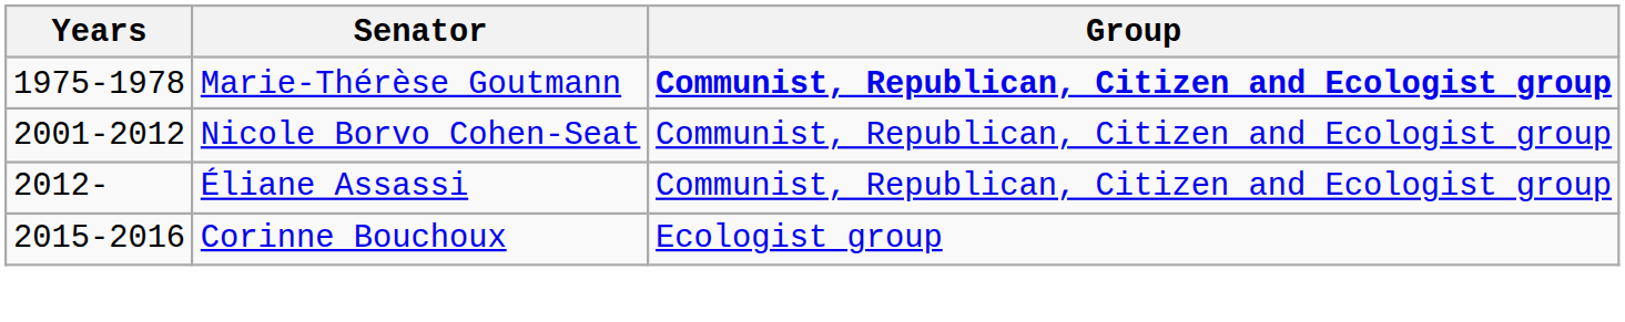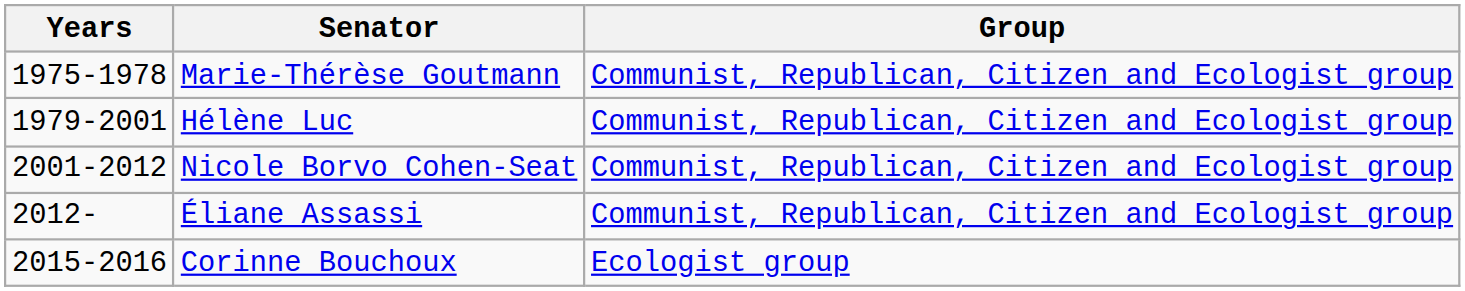Marie-Thérèse Goutmann | Group: bold -> normal
+ row: 1979-2001 | Hélène Luc | Communist, Republican, Citizen and Ecologist group
